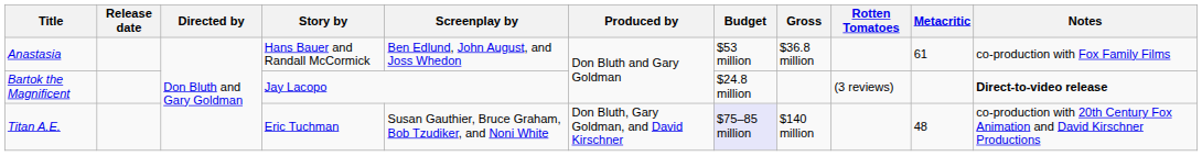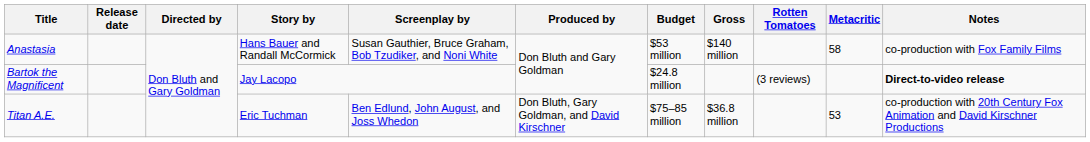Anastasia | Screenplay by: Ben Edlund, John August, and Joss Whedon -> Susan Gauthier, Bruce Graham, Bob Tzudiker, and Noni White
Anastasia | Gross: $36.8 million -> $140 million
Anastasia | Metacritic: 61 -> 58
Titan A.E. | Screenplay by: Susan Gauthier, Bruce Graham, Bob Tzudiker, and Noni White -> Ben Edlund, John August, and Joss Whedon
Titan A.E. | Budget: lavender background -> no background
Titan A.E. | Gross: $140 million -> $36.8 million
Titan A.E. | Metacritic: 48 -> 53
